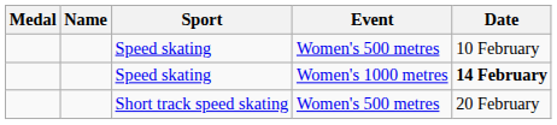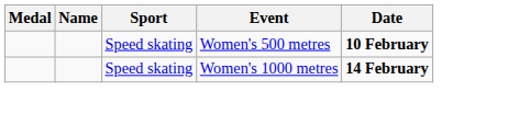Speed skating / Women's 500 metres | Date: normal -> bold
- row: Short track speed skating | Women's 500 metres | 20 February
